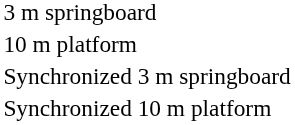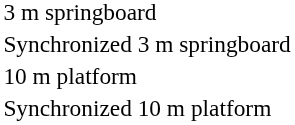rows swapped: 10 m platform <-> Synchronized 3 m springboard
